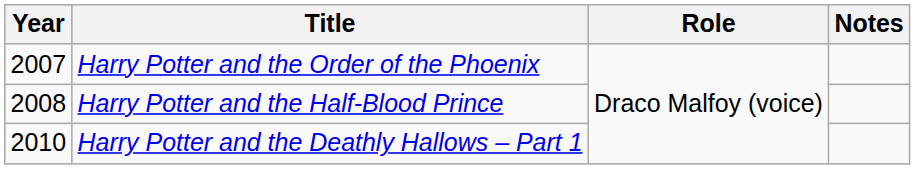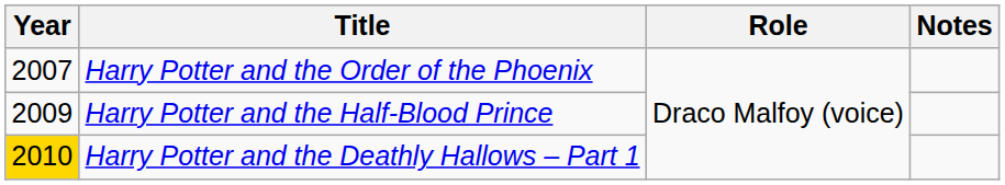Harry Potter and the Half-Blood Prince | Year: 2008 -> 2009
Harry Potter and the Deathly Hallows – Part 1 | Year: no background -> gold background
